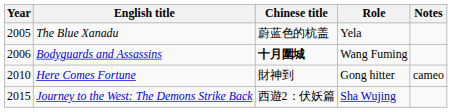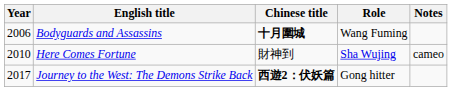- row: 2005 | The Blue Xanadu | 蔚蓝色的杭盖 | Yela
Here Comes Fortune | Role: Gong hitter -> Sha Wujing
Journey to the West: The Demons Strike Back | Year: 2015 -> 2017
Journey to the West: The Demons Strike Back | Chinese title: normal -> bold
Journey to the West: The Demons Strike Back | Role: Sha Wujing -> Gong hitter
